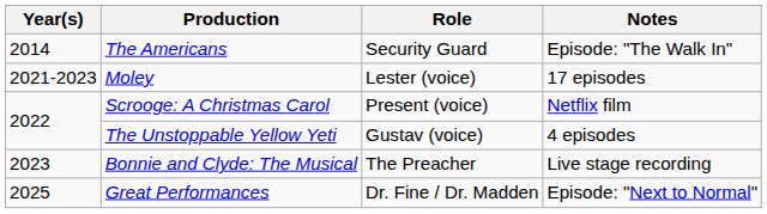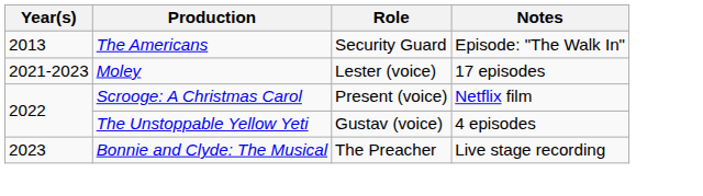The Americans | Year(s): 2014 -> 2013
- row: 2025 | Great Performances | Dr. Fine / Dr. Madden | Episode: "Next to Normal"
